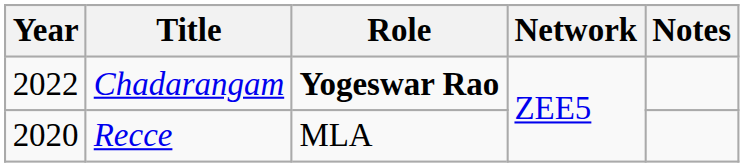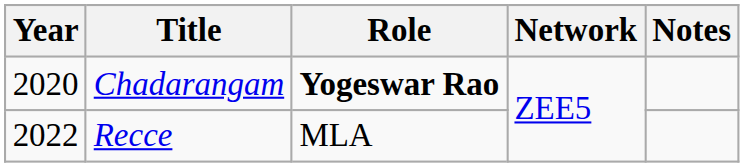Chadarangam | Year: 2022 -> 2020
Recce | Year: 2020 -> 2022
